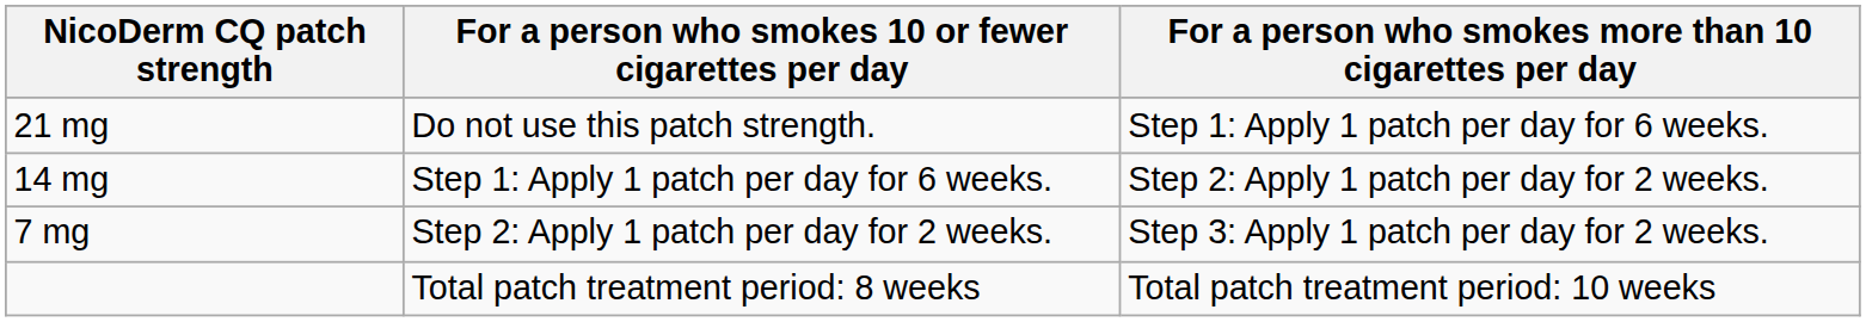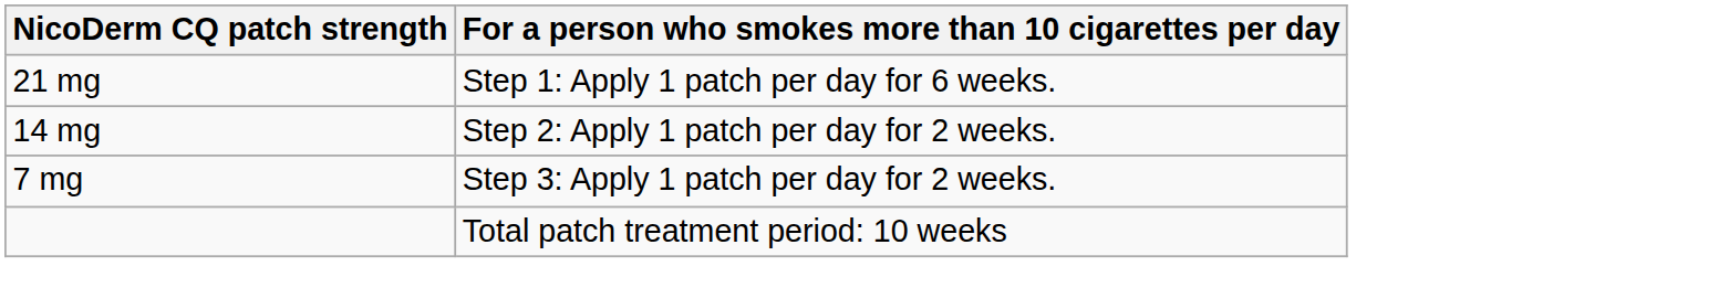- column: For a person who smokes 10 or fewer cigarettes per day | Do not use this patch strength. | Step 1: Apply 1 patch per day for 6 weeks. | Step 2: Apply 1 patch per day for 2 weeks. | Total patch treatment period: 8 weeks
